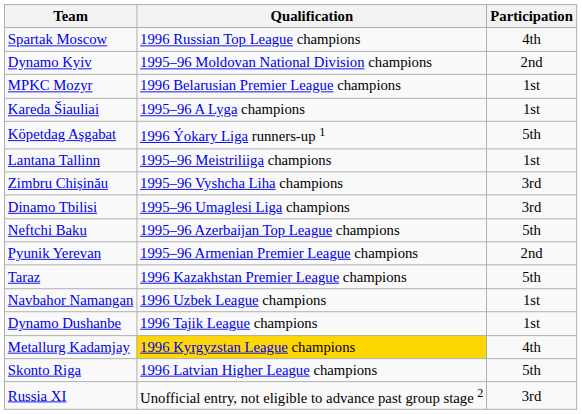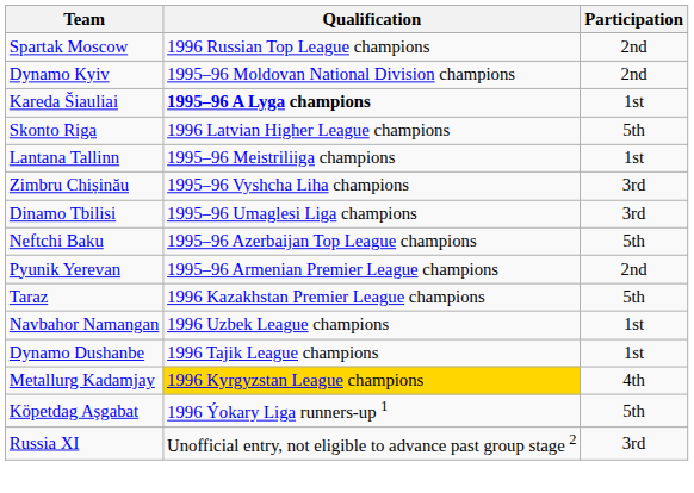Spartak Moscow | Participation: 4th -> 2nd
- row: MPKC Mozyr | 1996 Belarusian Premier League champions | 1st
Kareda Šiauliai | Qualification: normal -> bold
rows swapped: Skonto Riga <-> Köpetdag Aşgabat
